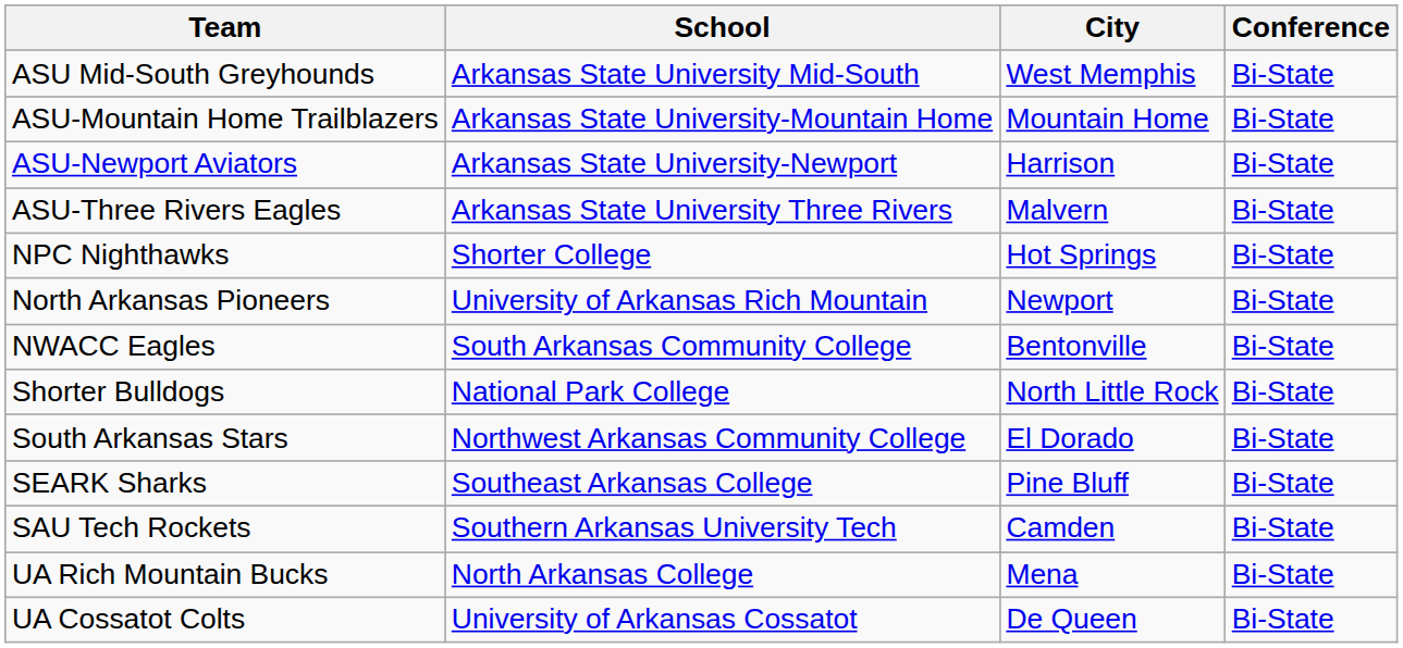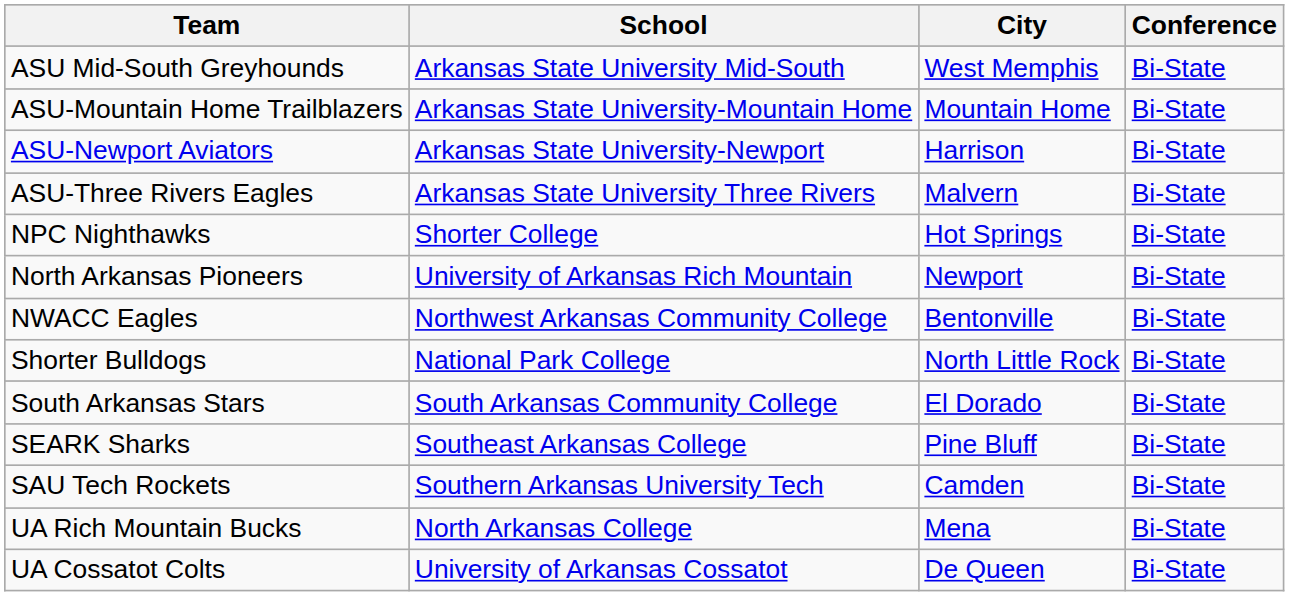NWACC Eagles | School: South Arkansas Community College -> Northwest Arkansas Community College
South Arkansas Stars | School: Northwest Arkansas Community College -> South Arkansas Community College
